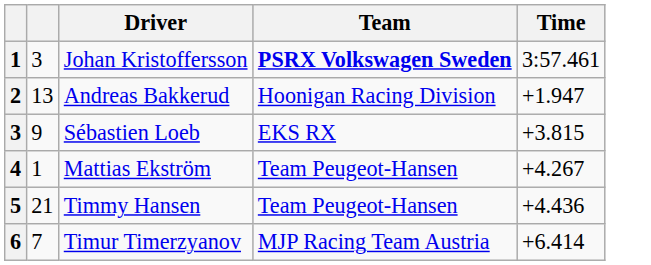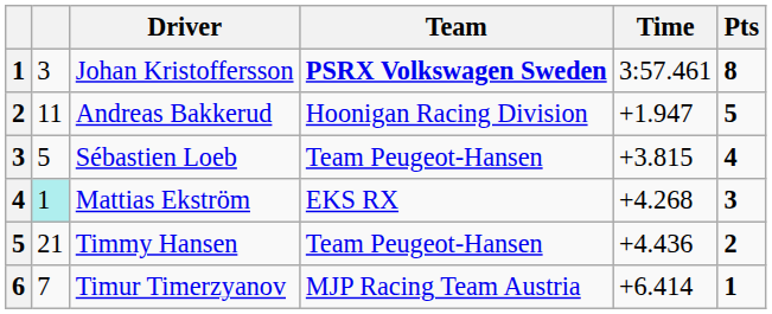+ column: Pts | 8 | 5 | 4 | 3 | 2 | 1
Andreas Bakkerud | column 2: 13 -> 11
Sébastien Loeb | column 2: 9 -> 5
Sébastien Loeb | Team: EKS RX -> Team Peugeot-Hansen
Mattias Ekström | column 2: no background -> paleturquoise background
Mattias Ekström | Team: Team Peugeot-Hansen -> EKS RX
Mattias Ekström | Time: +4.267 -> +4.268
